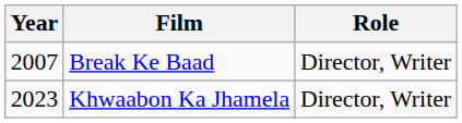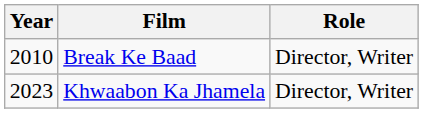Break Ke Baad | Year: 2007 -> 2010
